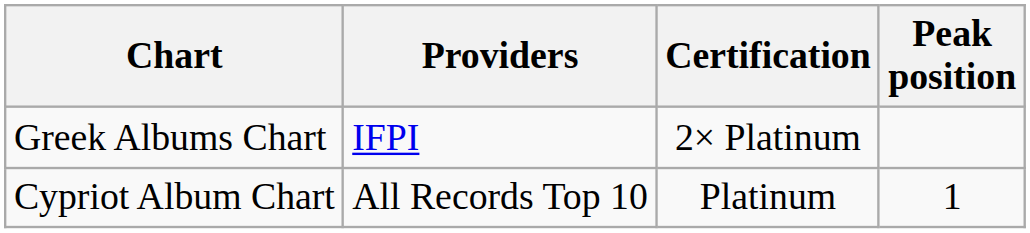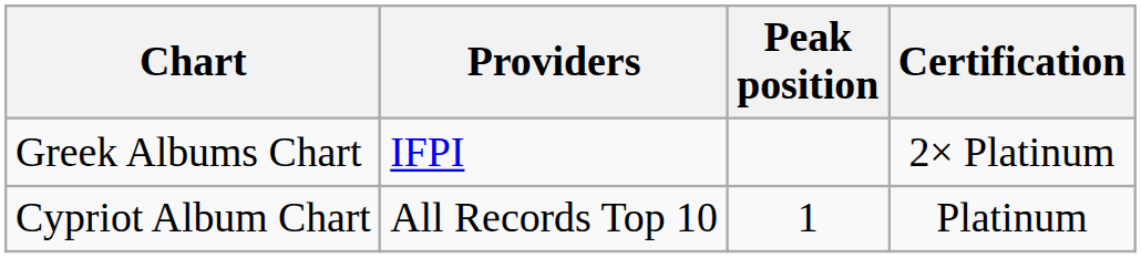columns swapped: Peak position <-> Certification
